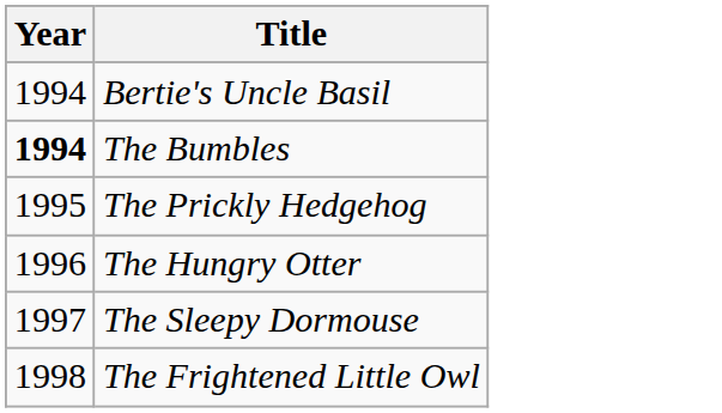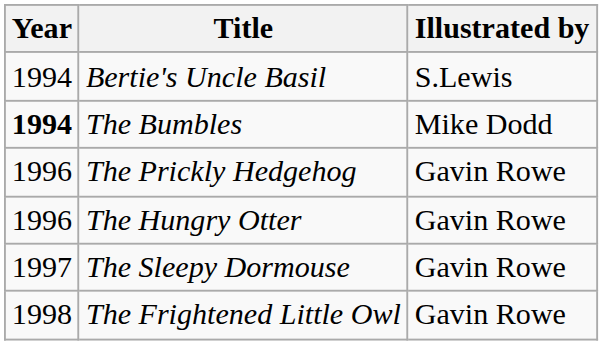+ column: Illustrated by | S.Lewis | Mike Dodd | Gavin Rowe | Gavin Rowe | Gavin Rowe | Gavin Rowe
The Prickly Hedgehog | Year: 1995 -> 1996
